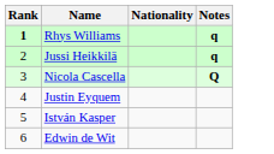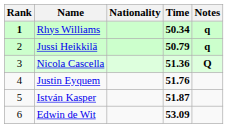+ column: Time | 50.34 | 50.79 | 51.36 | 51.76 | 51.87 | 53.09
